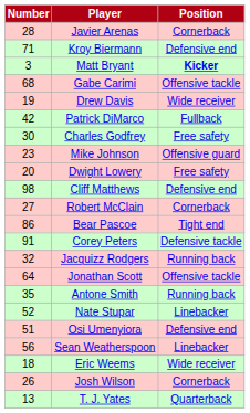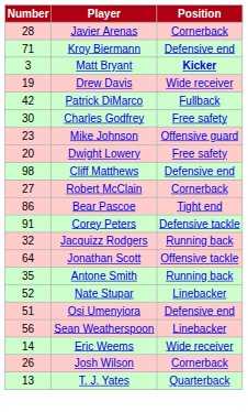- row: 68 | Gabe Carimi | Offensive tackle
Eric Weems | Number: 18 -> 14
